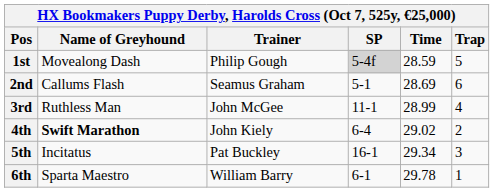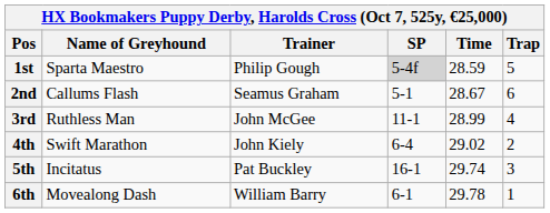1st | Name of Greyhound: Movealong Dash -> Sparta Maestro
2nd | Time: 28.69 -> 28.67
4th | Name of Greyhound: bold -> normal
5th | Time: 29.34 -> 29.74
6th | Name of Greyhound: Sparta Maestro -> Movealong Dash
